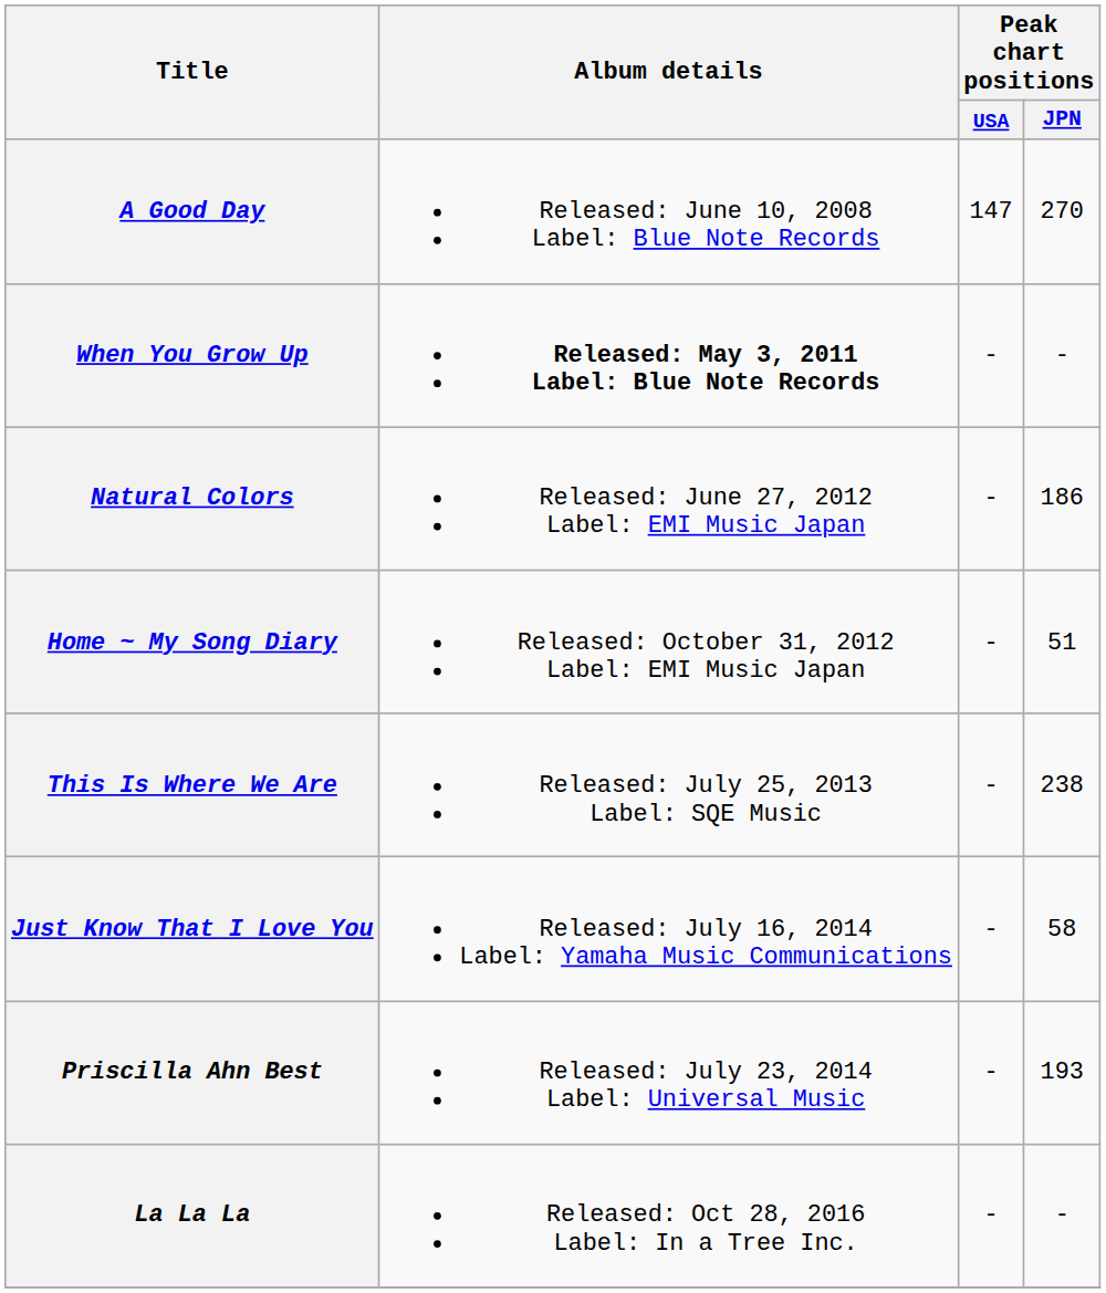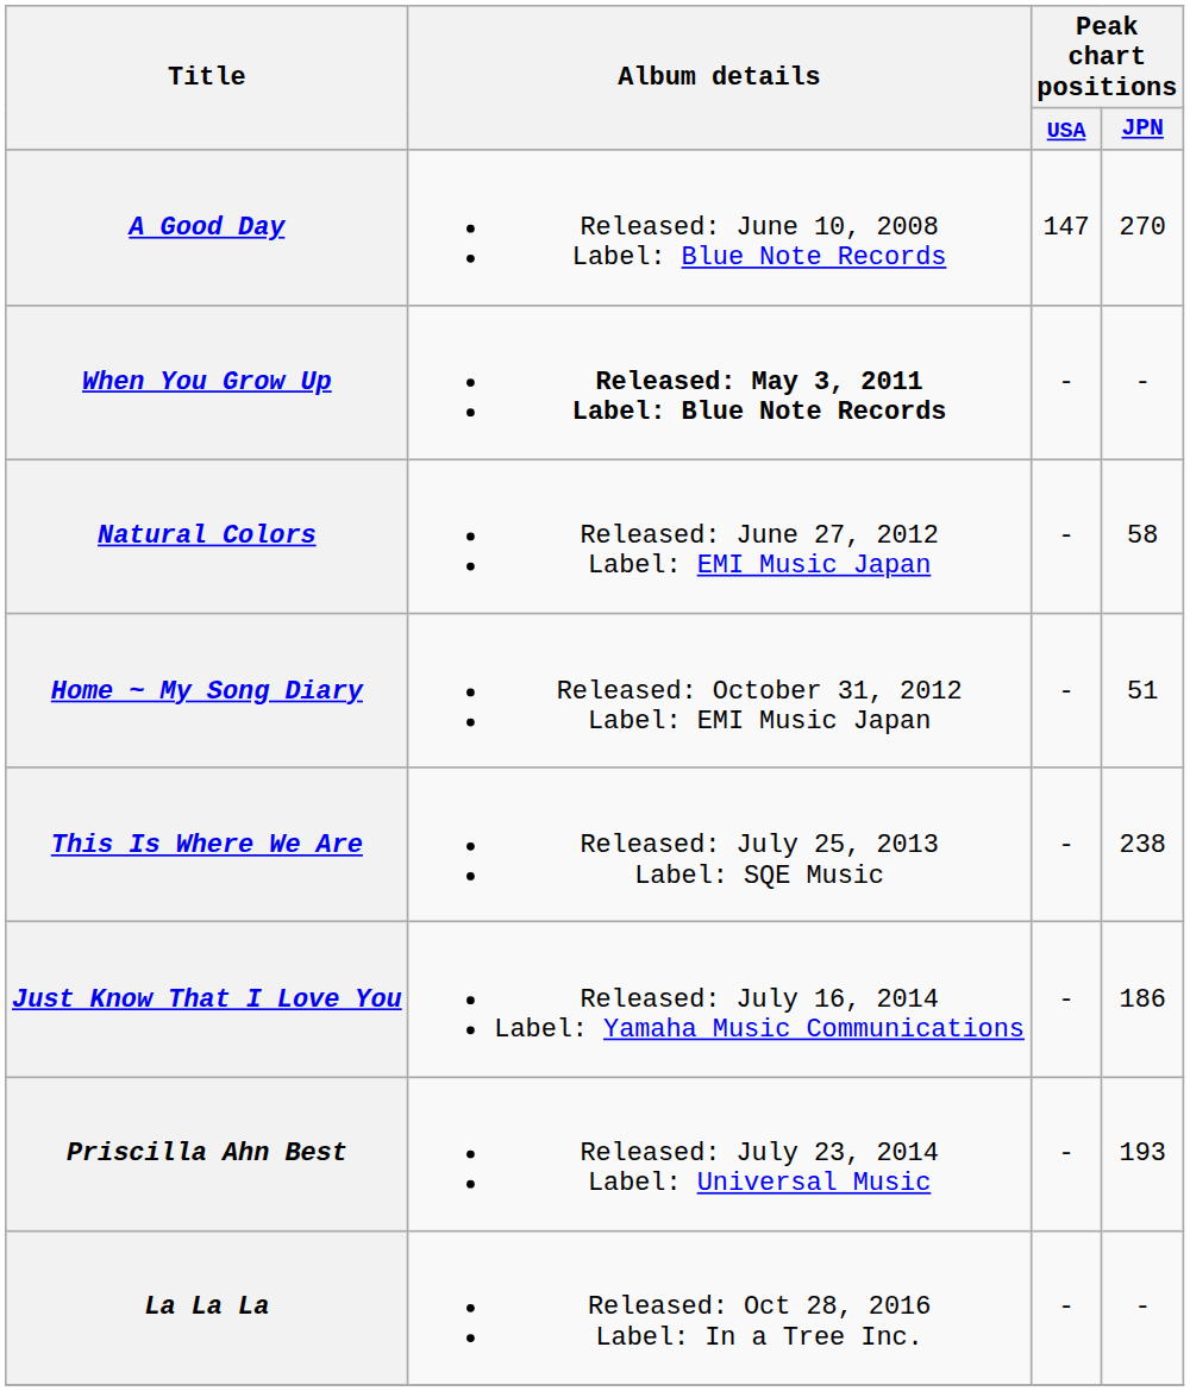Natural Colors | Peak chart positions / JPN: 186 -> 58
Just Know That I Love You | Peak chart positions / JPN: 58 -> 186
